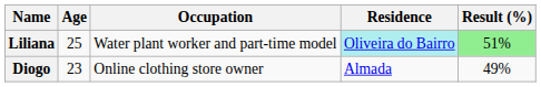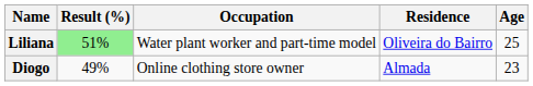columns swapped: Age <-> Result (%)
Liliana | Residence: paleturquoise background -> no background
